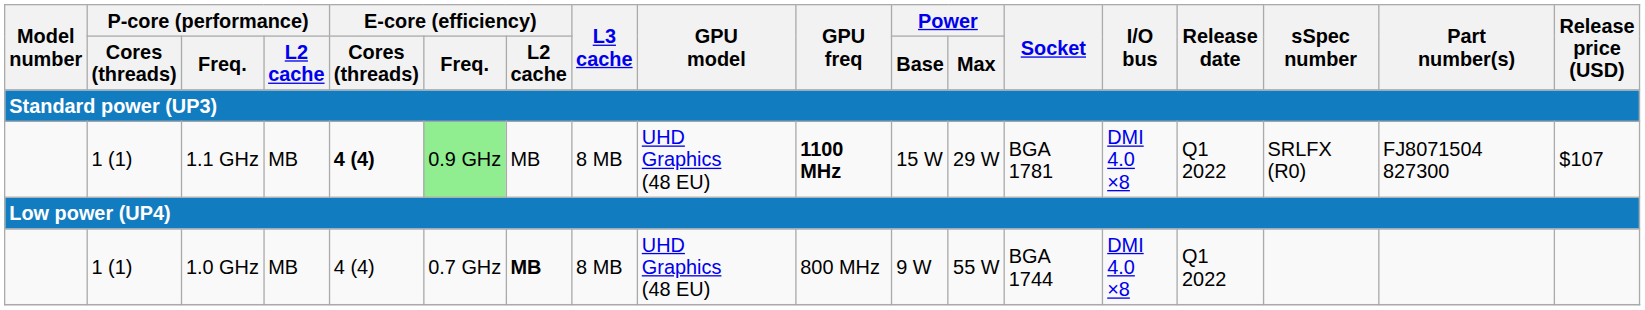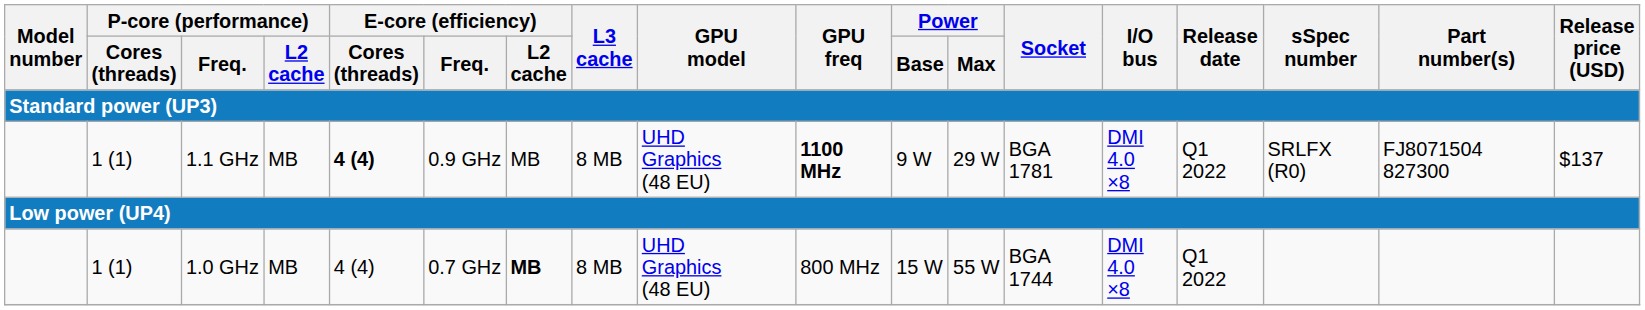1.1 GHz | E-core (efficiency) / Freq.: lightgreen background -> no background
1.1 GHz | Power / Base: 15 W -> 9 W
1.1 GHz | Release price (USD): $107 -> $137
1.0 GHz | Power / Base: 9 W -> 15 W
